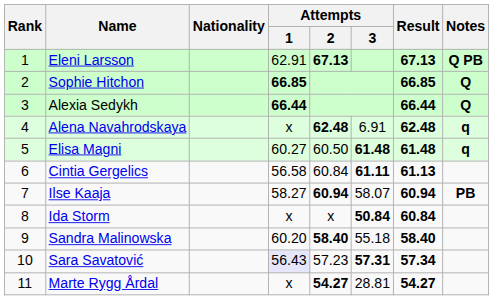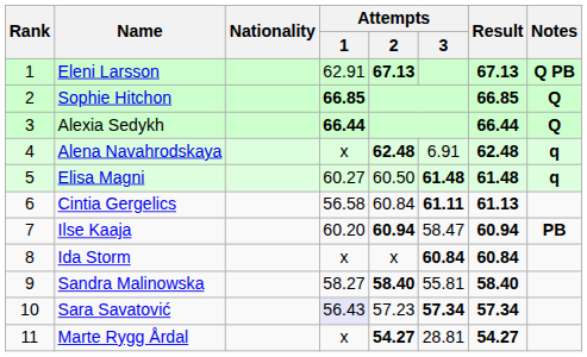Ilse Kaaja | Attempts / 1: 58.27 -> 60.20
Ilse Kaaja | Attempts / 3: 58.07 -> 58.47
Ida Storm | Attempts / 3: 50.84 -> 60.84
Sandra Malinowska | Attempts / 1: 60.20 -> 58.27
Sandra Malinowska | Attempts / 3: 55.18 -> 55.81
Sara Savatović | Attempts / 3: 57.31 -> 57.34
